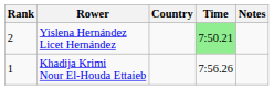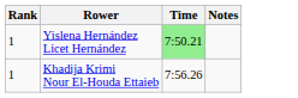- column: Country
Yislena Hernández Licet Hernández | Rank: 2 -> 1
